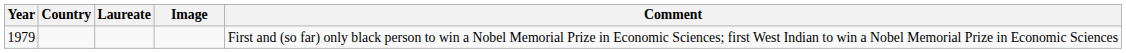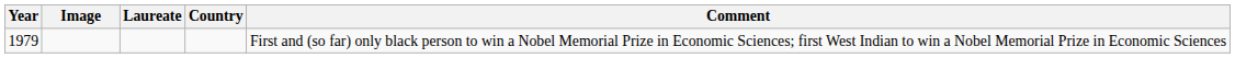columns swapped: Image <-> Country
